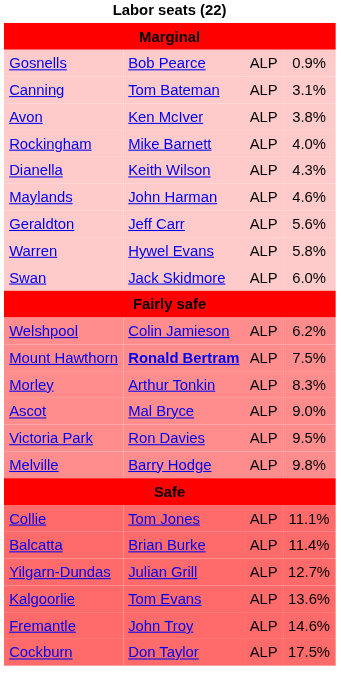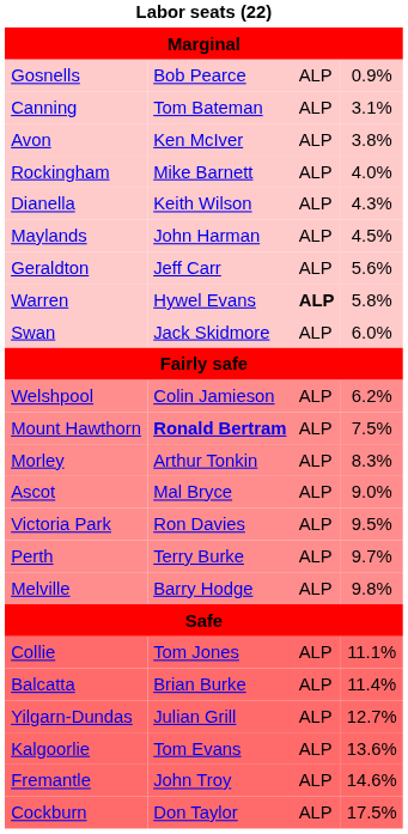Maylands | column 4: 4.6% -> 4.5%
Warren | column 3: normal -> bold
+ row: Perth | Terry Burke | ALP | 9.7%
